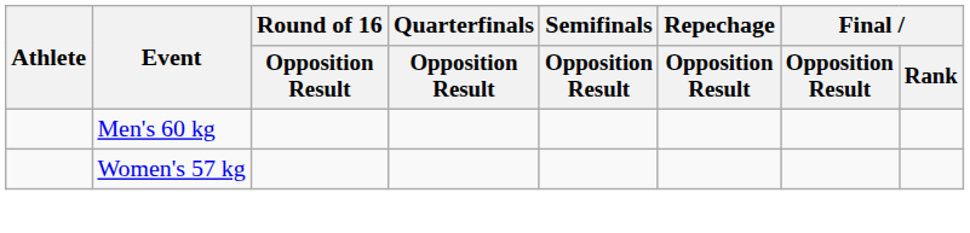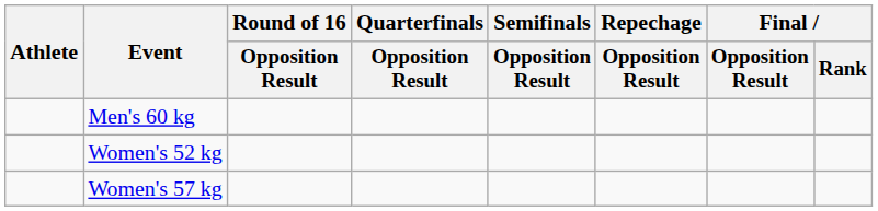+ row: Women's 52 kg
